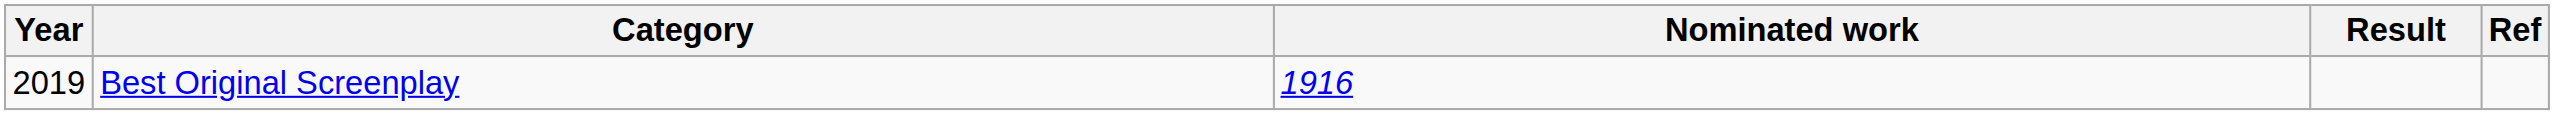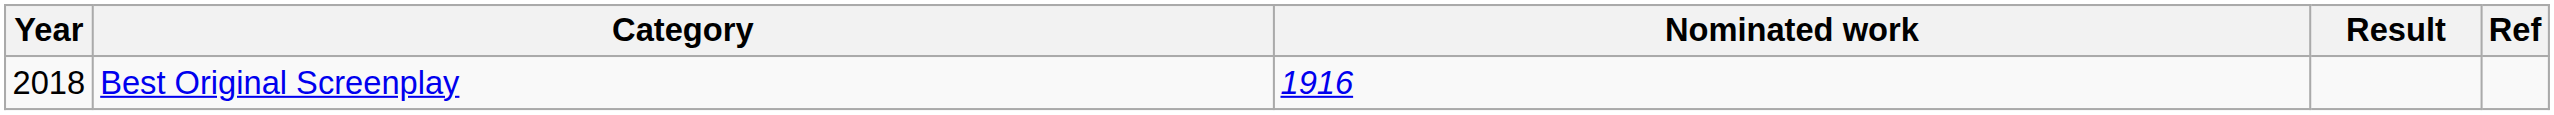Best Original Screenplay | Year: 2019 -> 2018
